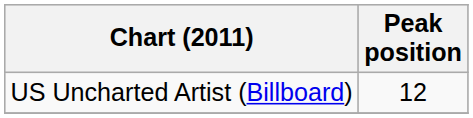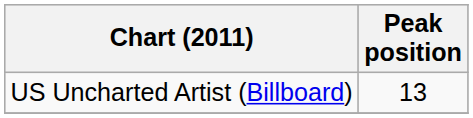US Uncharted Artist (Billboard) | Peak position: 12 -> 13
